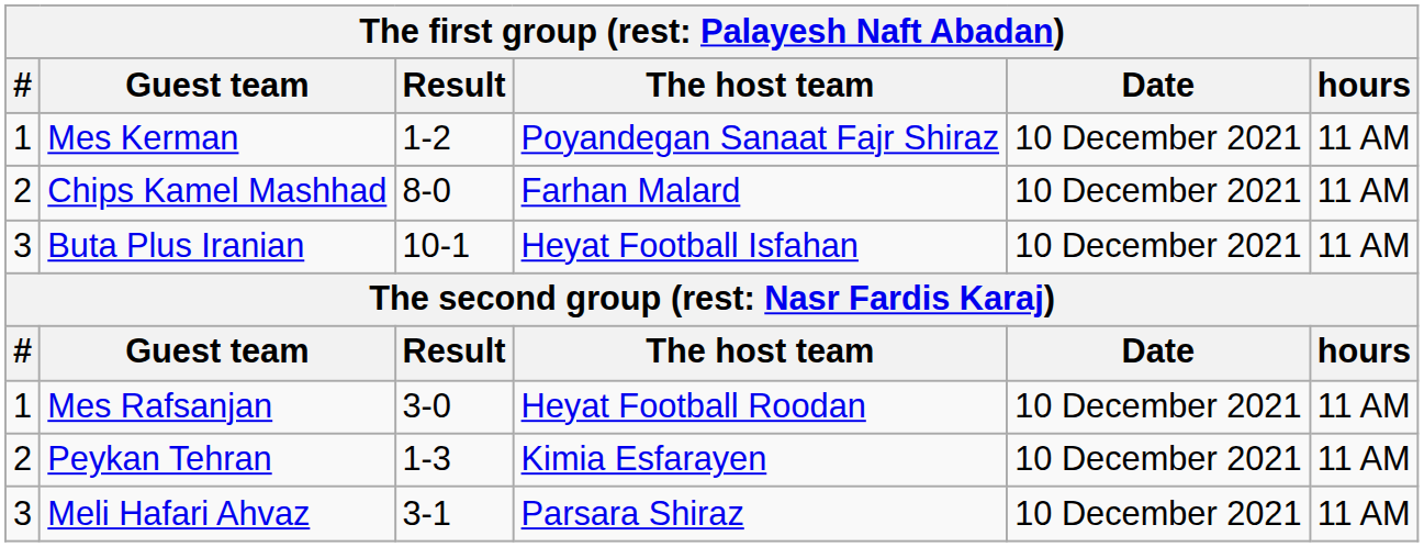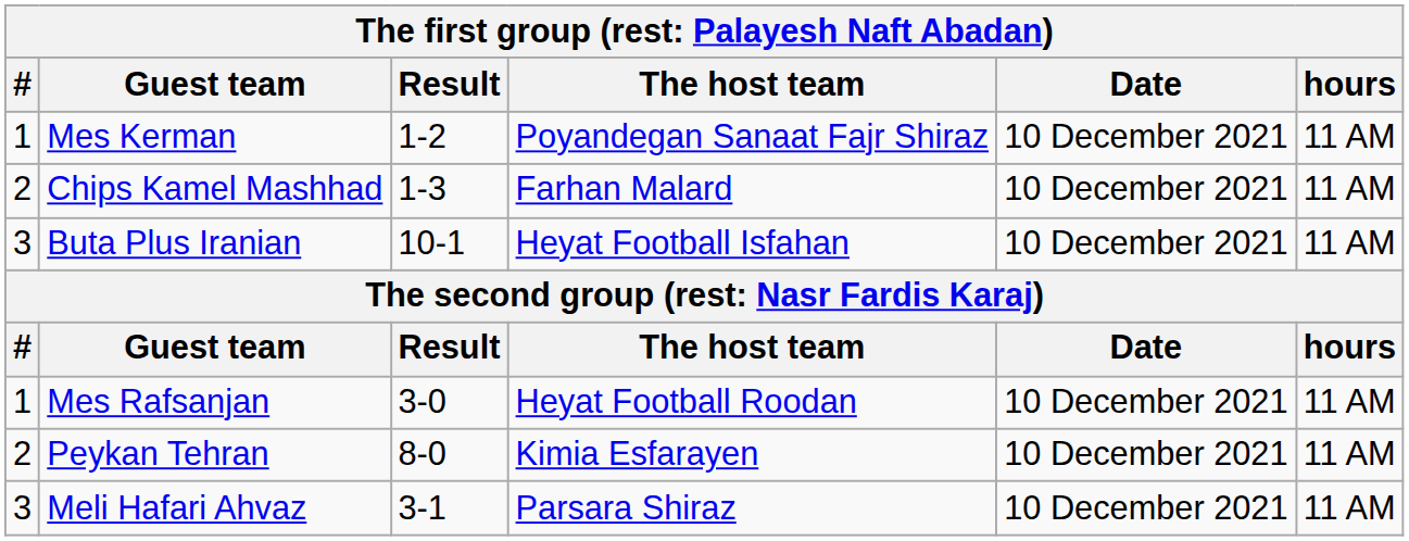Chips Kamel Mashhad | Result: 8-0 -> 1-3
Peykan Tehran | Result: 1-3 -> 8-0
